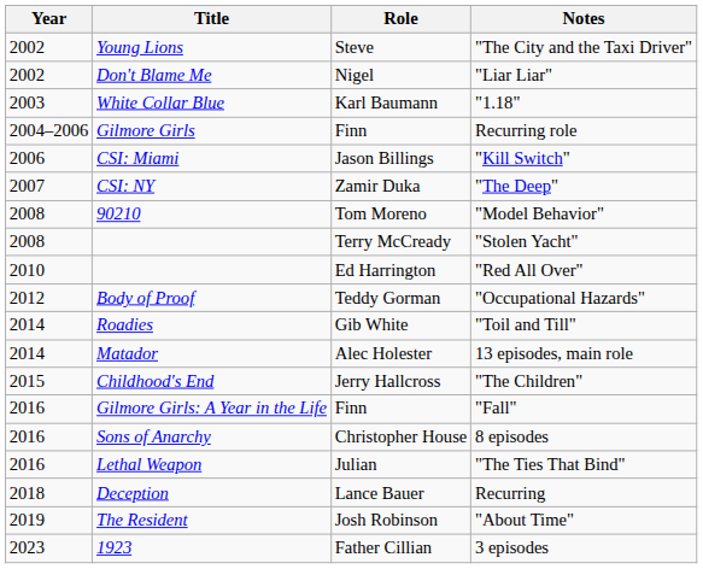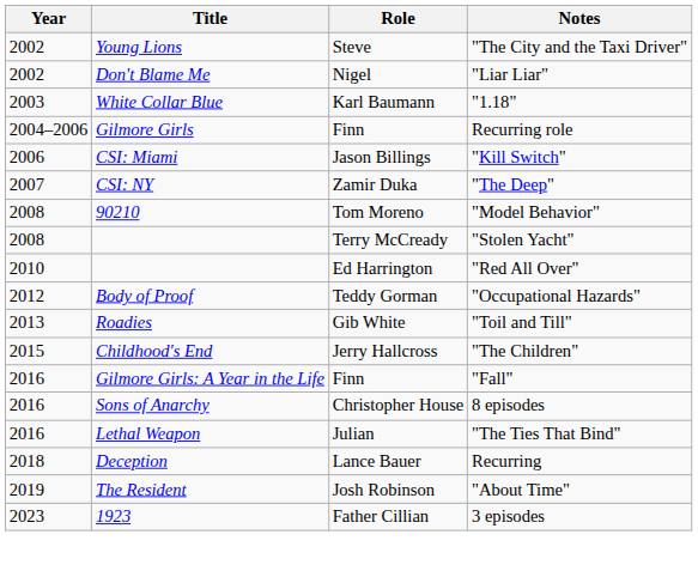"Toil and Till" | Year: 2014 -> 2013
- row: 2014 | Matador | Alec Holester | 13 episodes, main role
